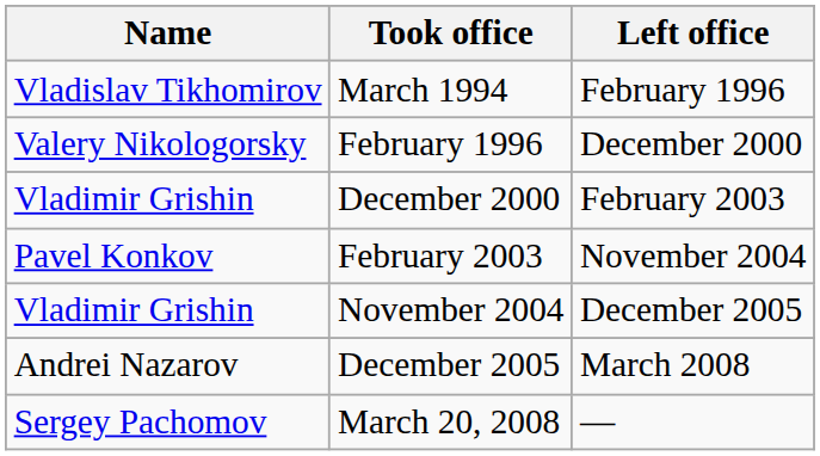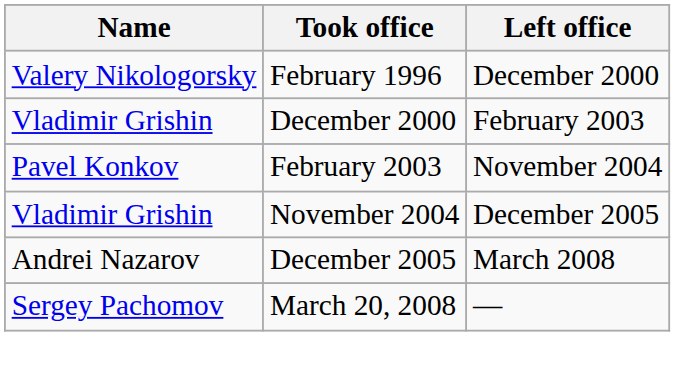- row: Vladislav Tikhomirov | March 1994 | February 1996
